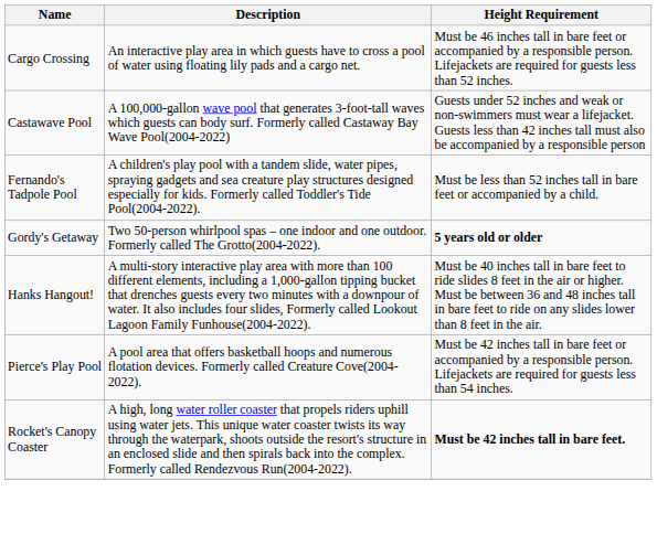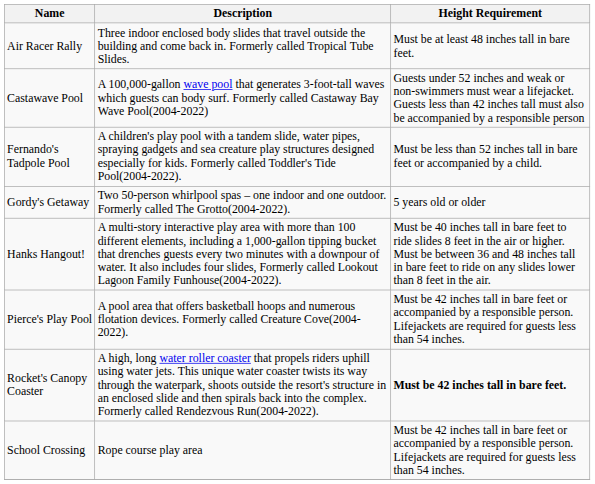- row: Cargo Crossing | An interactive play area in which guests have to cross a pool of water using floating lily pads and a cargo net. | Must be 46 inches tall in bare feet or accompanied by a responsible person. Lifejackets are required for guests less than 52 inches.
+ row: Air Racer Rally | Three indoor enclosed body slides that travel outside the building and come back in. Formerly called Tropical Tube Slides. | Must be at least 48 inches tall in bare feet.
Gordy's Getaway | Height Requirement: bold -> normal
+ row: School Crossing | Rope course play area | Must be 42 inches tall in bare feet or accompanied by a responsible person. Lifejackets are required for guests less than 54 inches.
